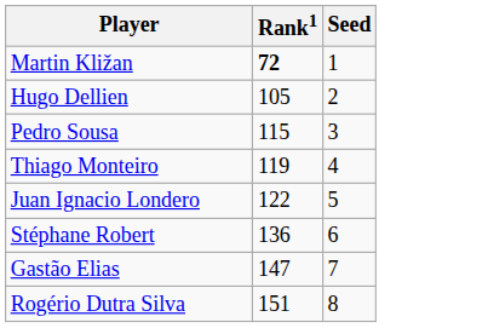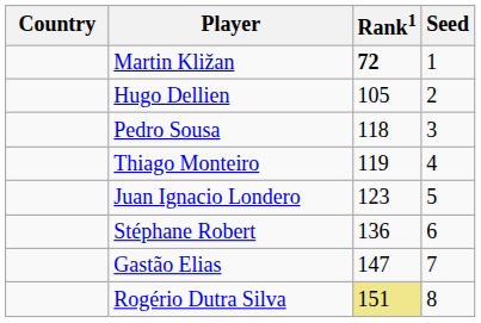+ column: Country
Pedro Sousa | Rank1: 115 -> 118
Juan Ignacio Londero | Rank1: 122 -> 123
Rogério Dutra Silva | Rank1: no background -> khaki background
